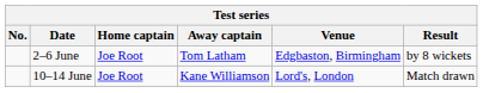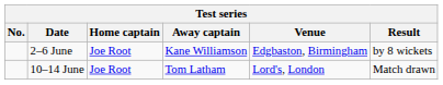2–6 June | Away captain: Tom Latham -> Kane Williamson
10–14 June | Away captain: Kane Williamson -> Tom Latham
